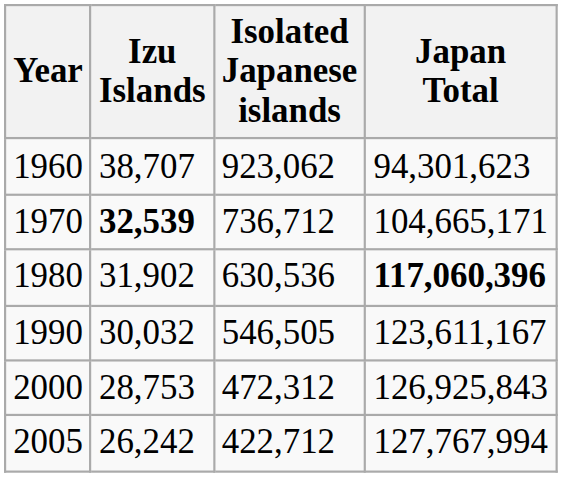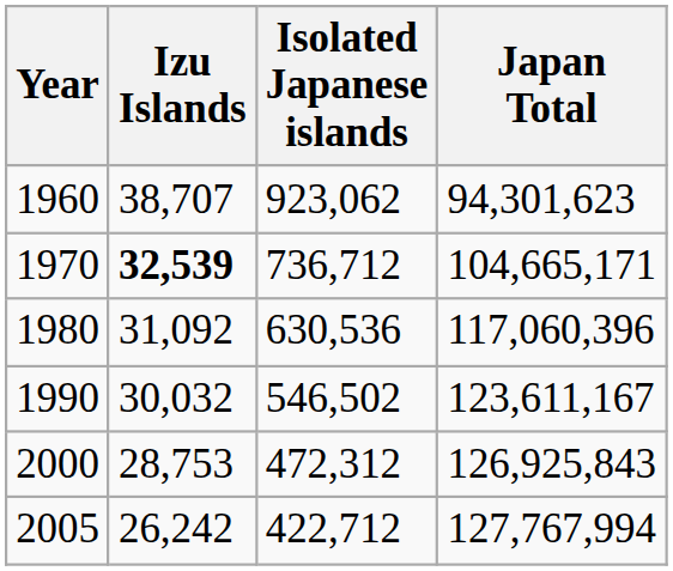1980 | Izu Islands: 31,902 -> 31,092
1980 | Japan Total: bold -> normal
1990 | Isolated Japanese islands: 546,505 -> 546,502
